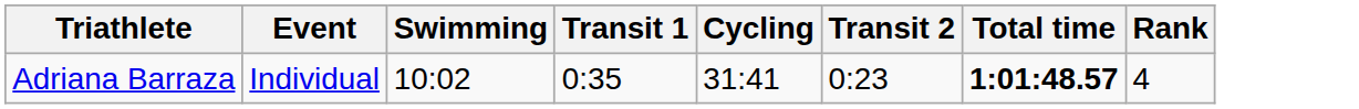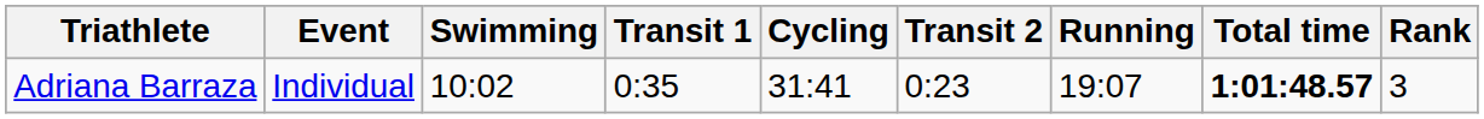+ column: Running | 19:07
Adriana Barraza | Rank: 4 -> 3
